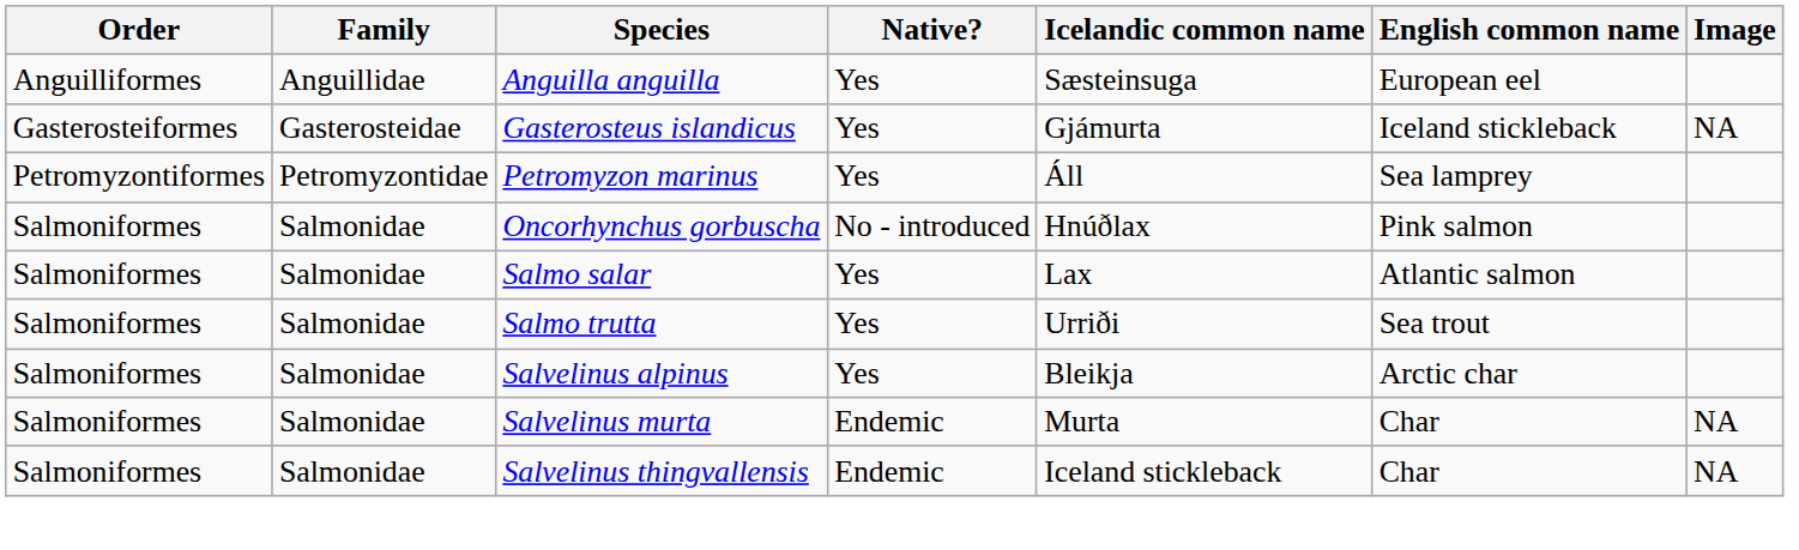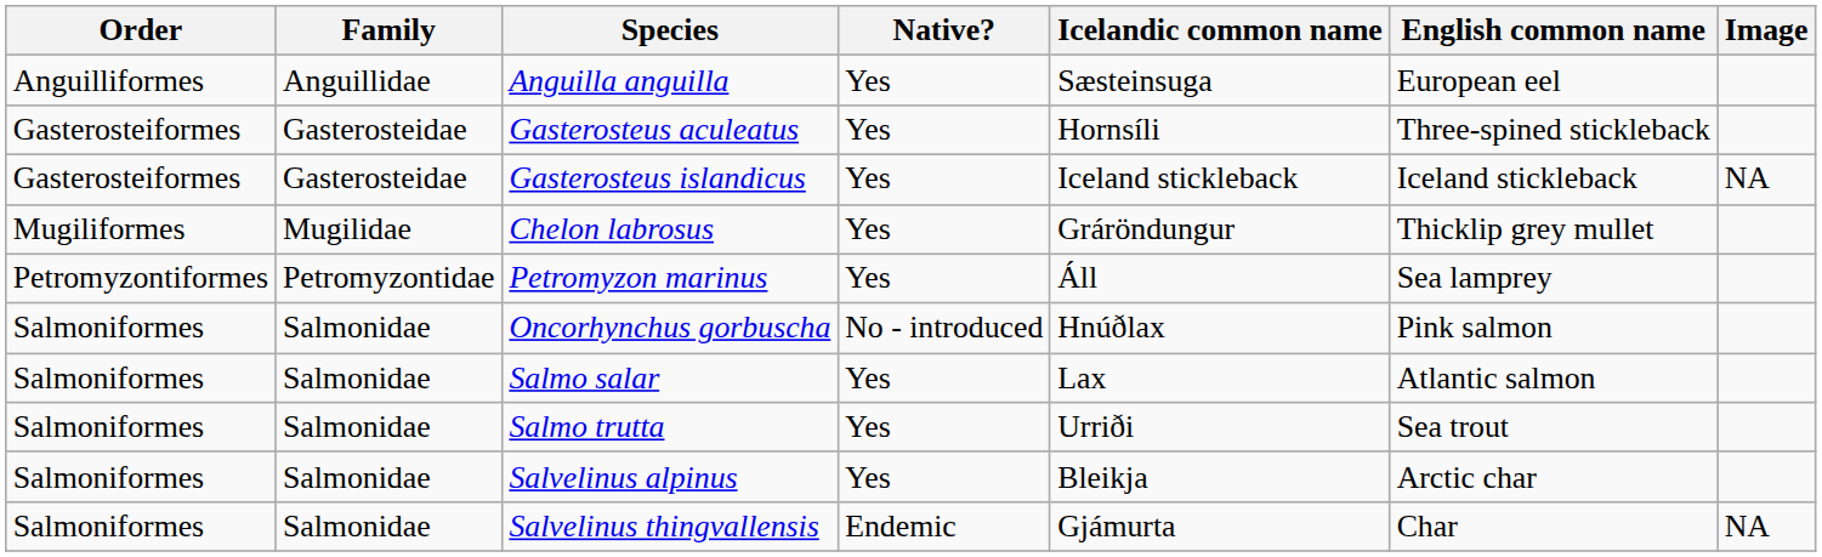+ row: Gasterosteiformes | Gasterosteidae | Gasterosteus aculeatus | Yes | Hornsíli | Three-spined stickleback
Gasterosteus islandicus | Icelandic common name: Gjámurta -> Iceland stickleback
+ row: Mugiliformes | Mugilidae | Chelon labrosus | Yes | Gráröndungur | Thicklip grey mullet
- row: Salmoniformes | Salmonidae | Salvelinus murta | Endemic | Murta | Char | NA
Salvelinus thingvallensis | Icelandic common name: Iceland stickleback -> Gjámurta
